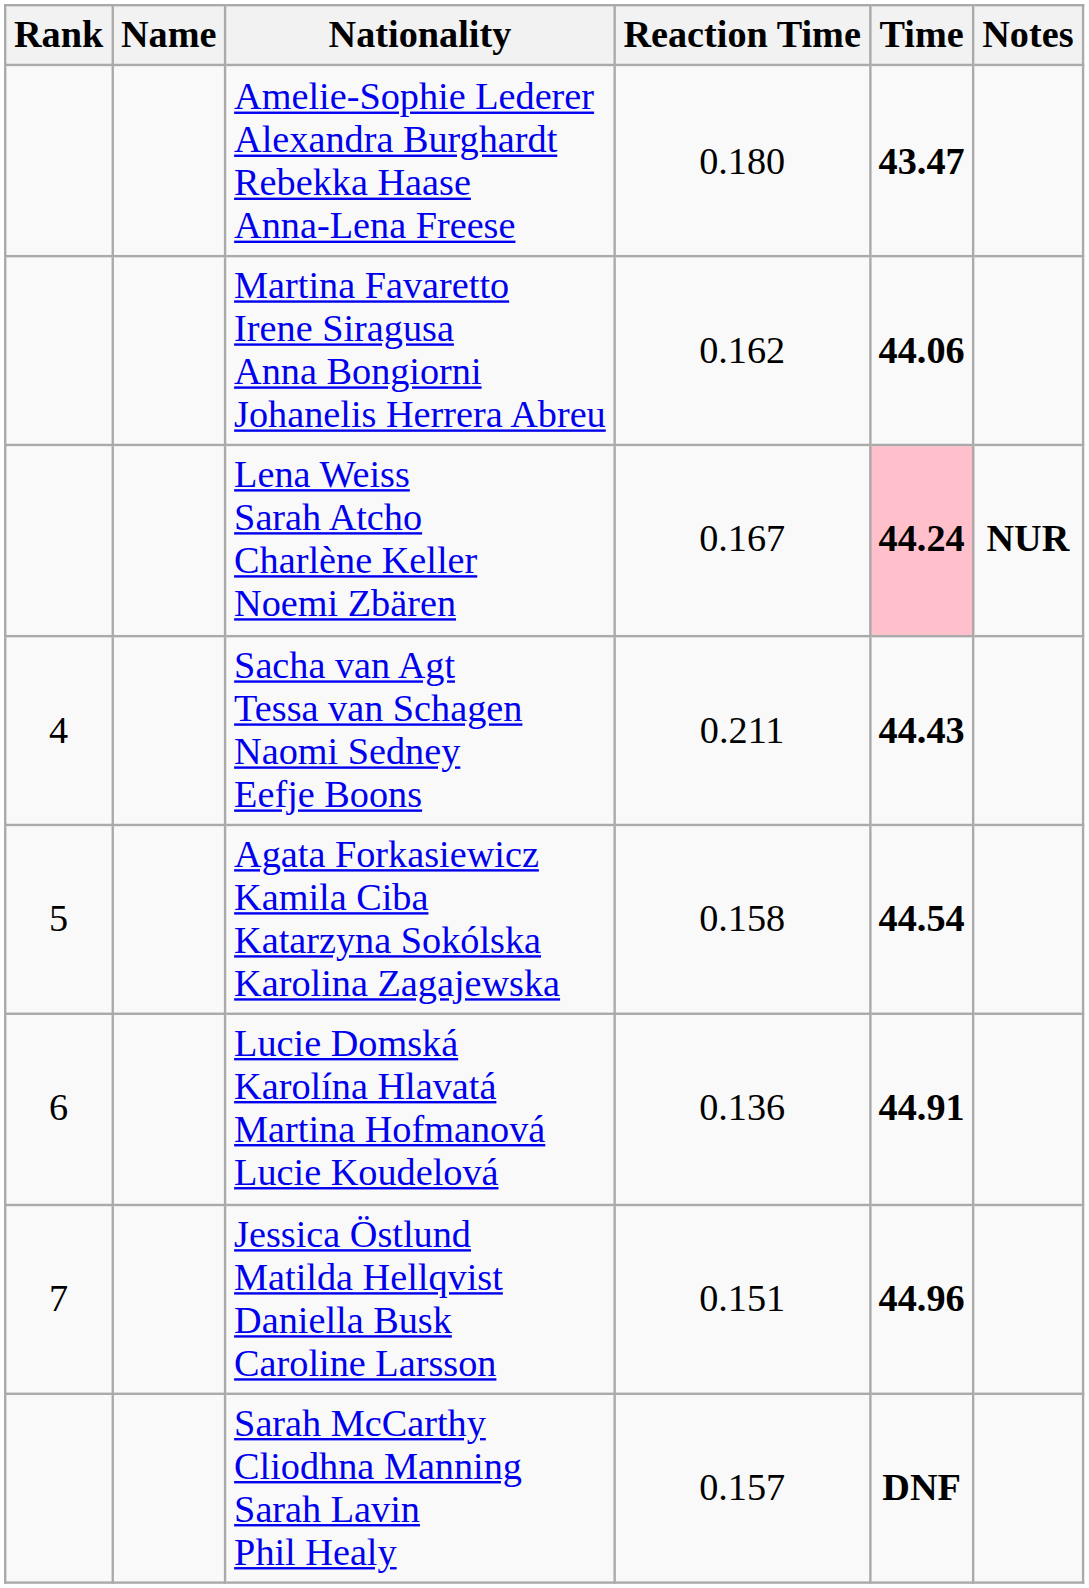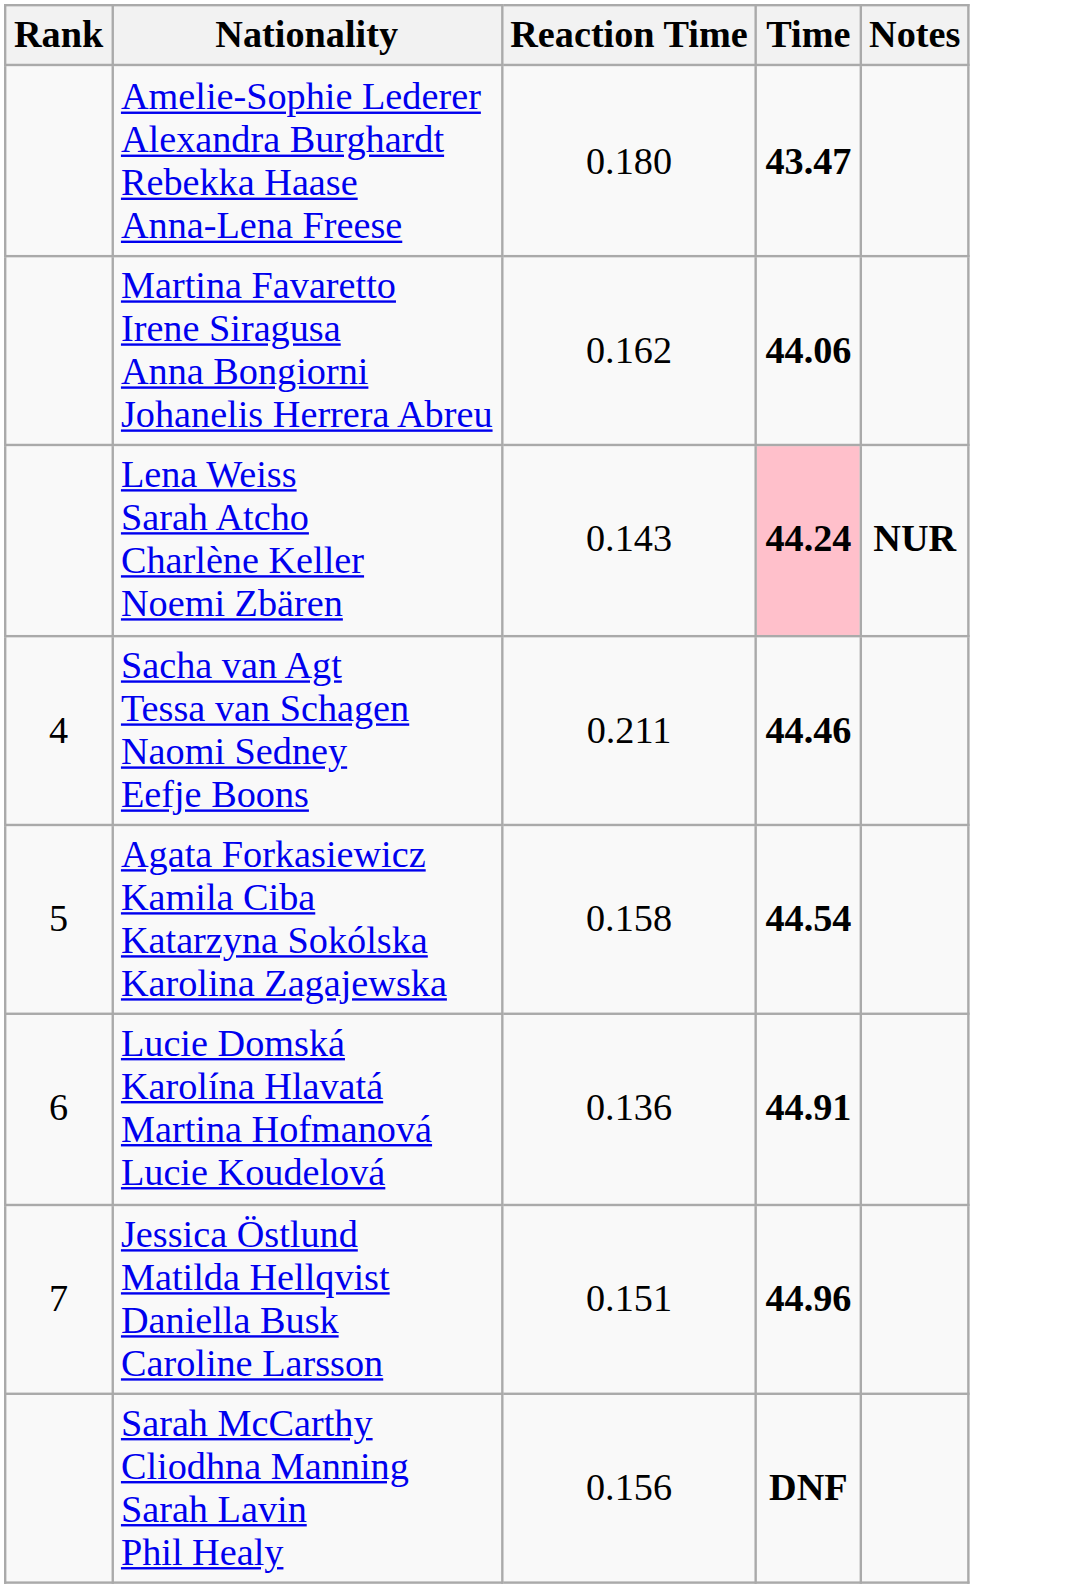- column: Name
Lena Weiss Sarah Atcho Charlène Keller Noemi Zbären | Reaction Time: 0.167 -> 0.143
Sacha van Agt Tessa van Schagen Naomi Sedney Eefje Boons | Time: 44.43 -> 44.46
Sarah McCarthy Cliodhna Manning Sarah Lavin Phil Healy | Reaction Time: 0.157 -> 0.156
